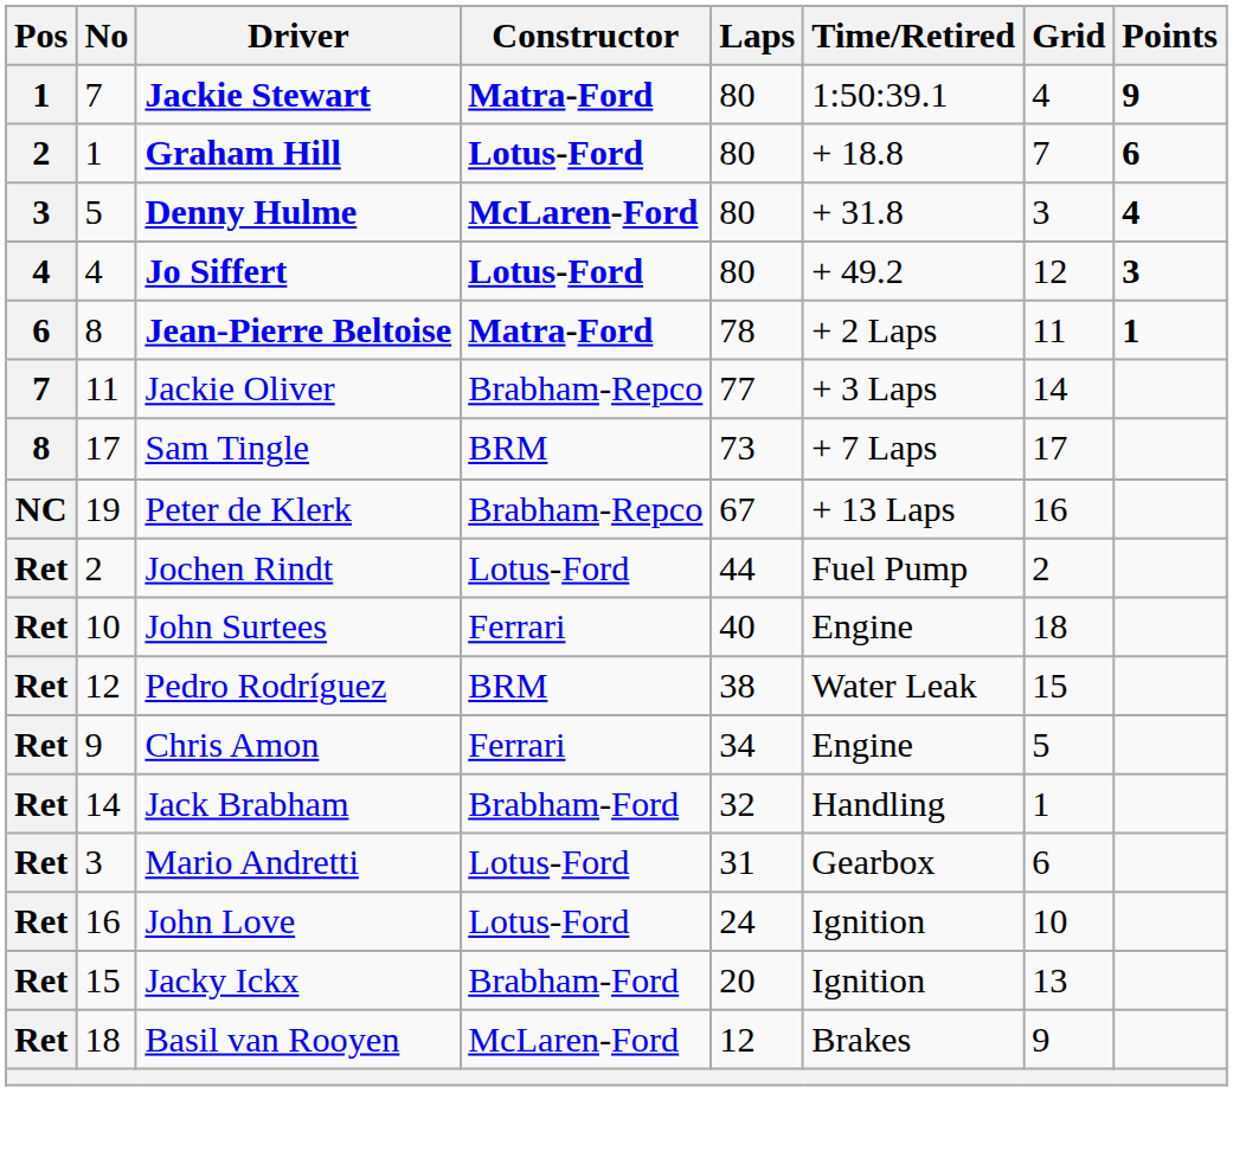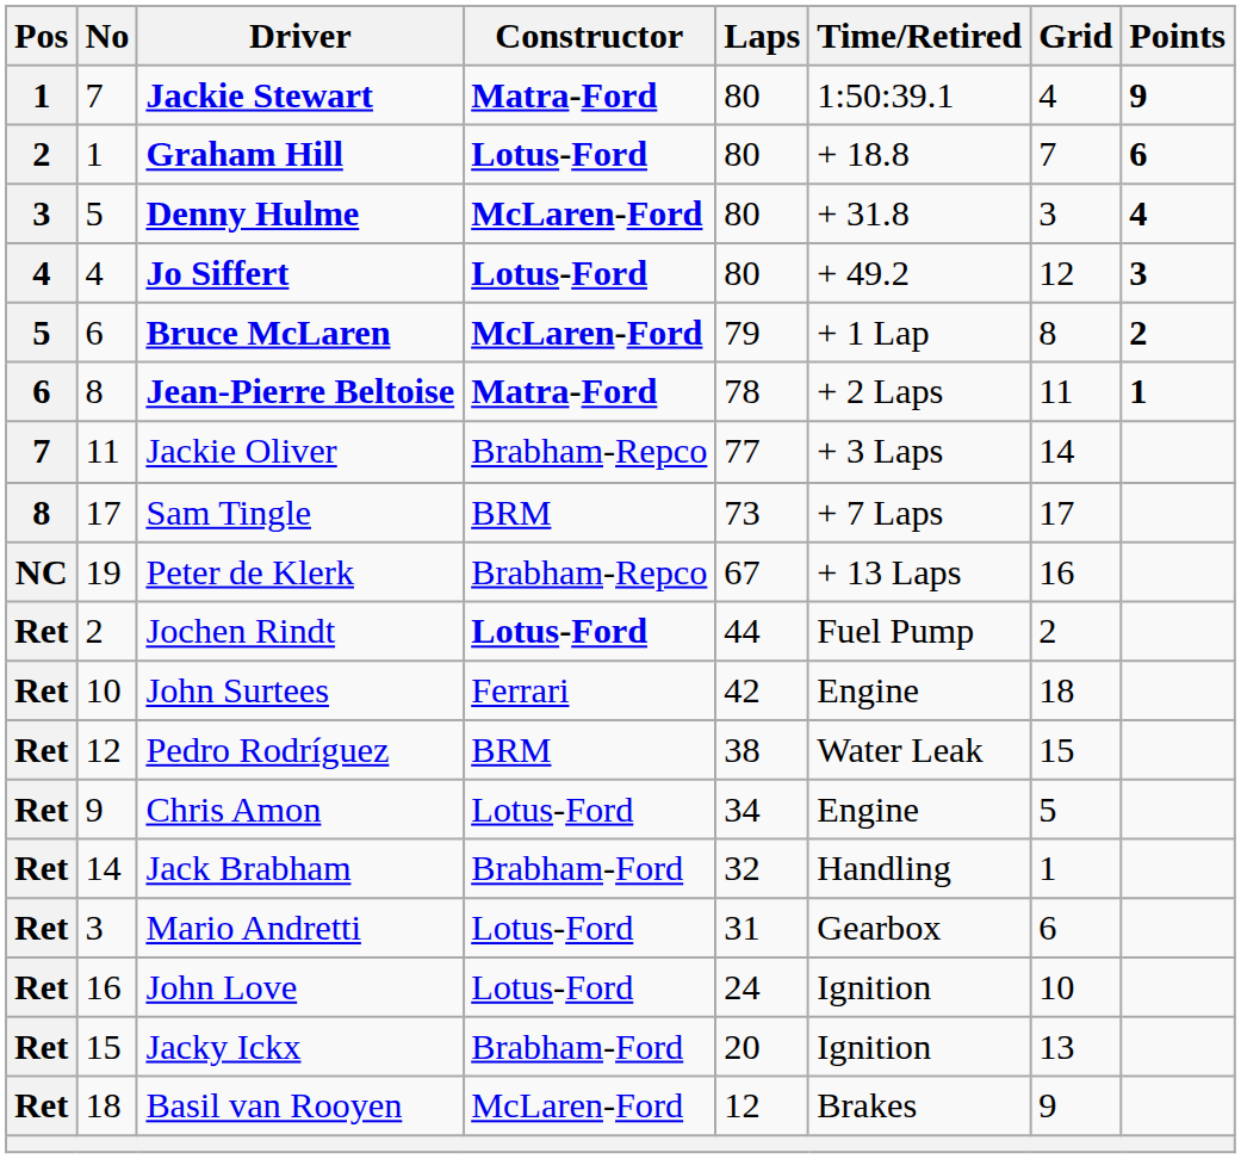+ row: 5 | 6 | Bruce McLaren | McLaren-Ford | 79 | + 1 Lap | 8 | 2
Jochen Rindt | Constructor: normal -> bold
John Surtees | Laps: 40 -> 42
Chris Amon | Constructor: Ferrari -> Lotus-Ford
